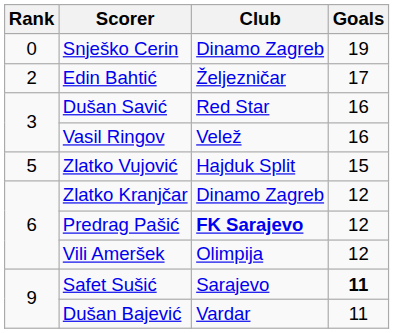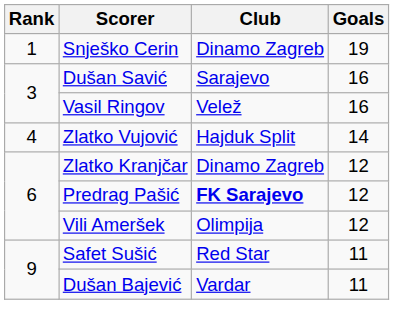Snješko Cerin | Rank: 0 -> 1
- row: 2 | Edin Bahtić | Željezničar | 17
Dušan Savić | Club: Red Star -> Sarajevo
Zlatko Vujović | Rank: 5 -> 4
Zlatko Vujović | Goals: 15 -> 14
Safet Sušić | Club: Sarajevo -> Red Star
Safet Sušić | Goals: bold -> normal
